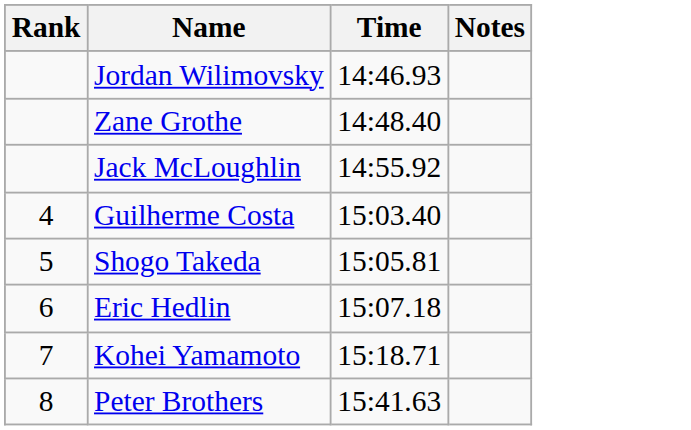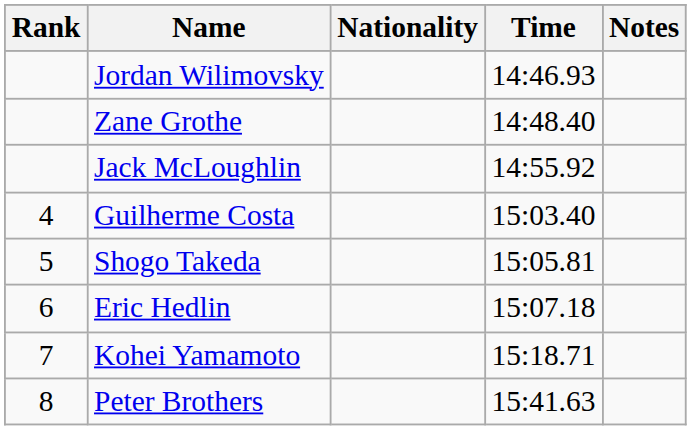+ column: Nationality
